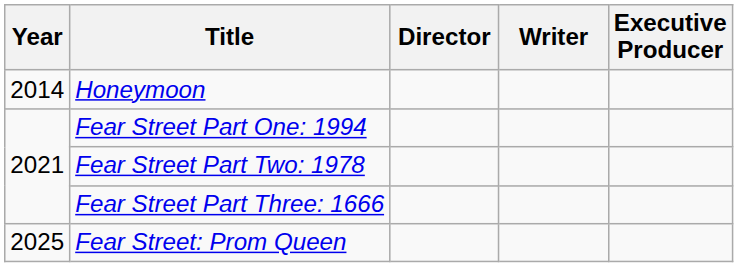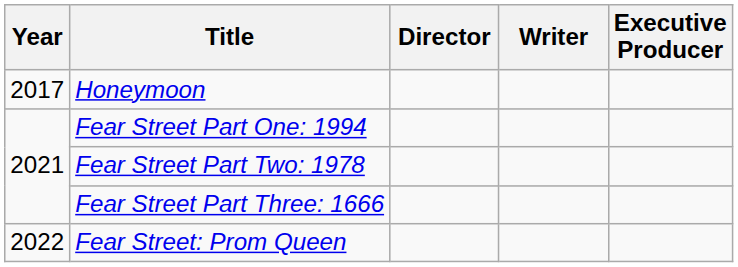Honeymoon | Year: 2014 -> 2017
Fear Street: Prom Queen | Year: 2025 -> 2022
